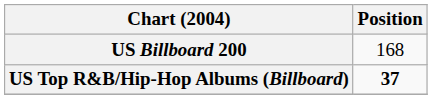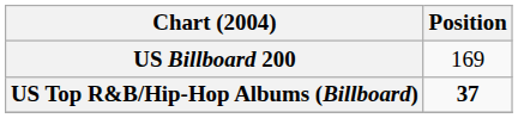US Billboard 200 | Position: 168 -> 169
